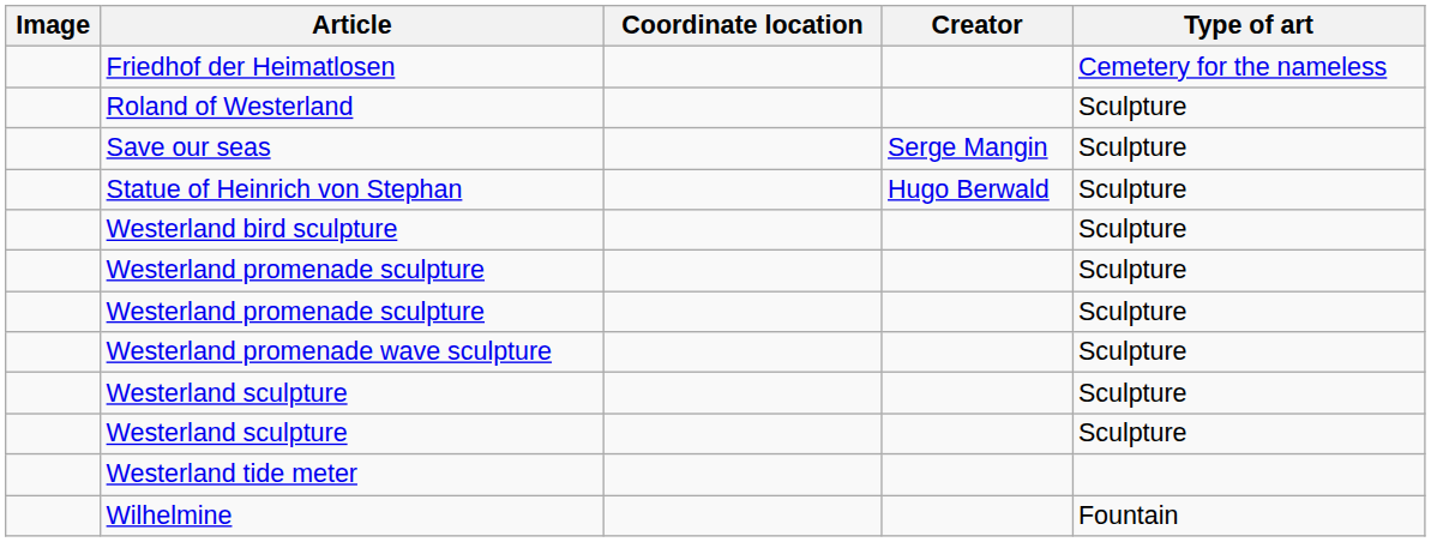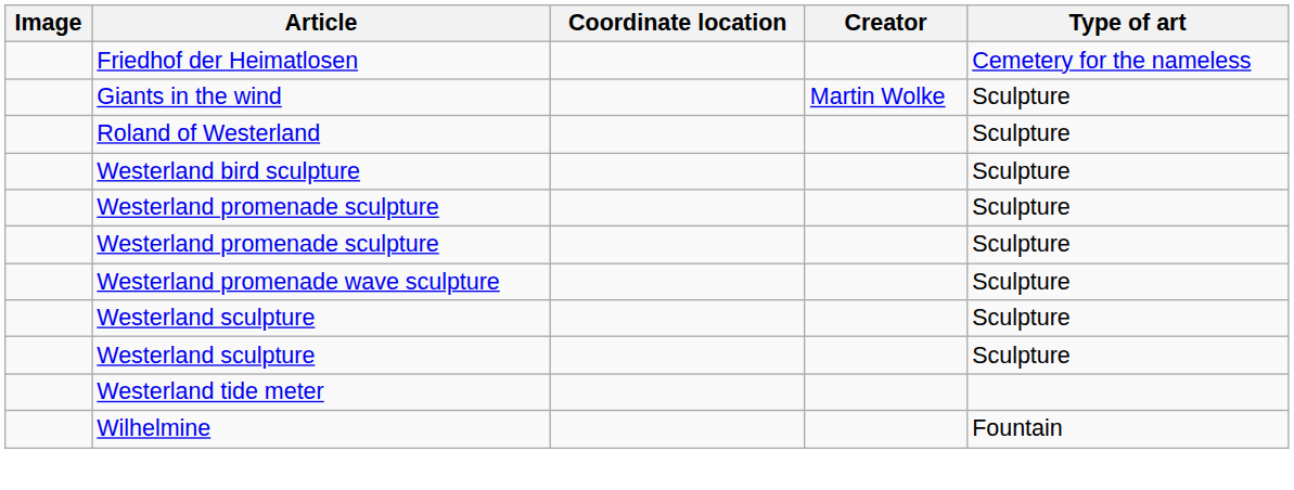+ row: Giants in the wind | Martin Wolke | Sculpture
- row: Save our seas | Serge Mangin | Sculpture
- row: Statue of Heinrich von Stephan | Hugo Berwald | Sculpture
